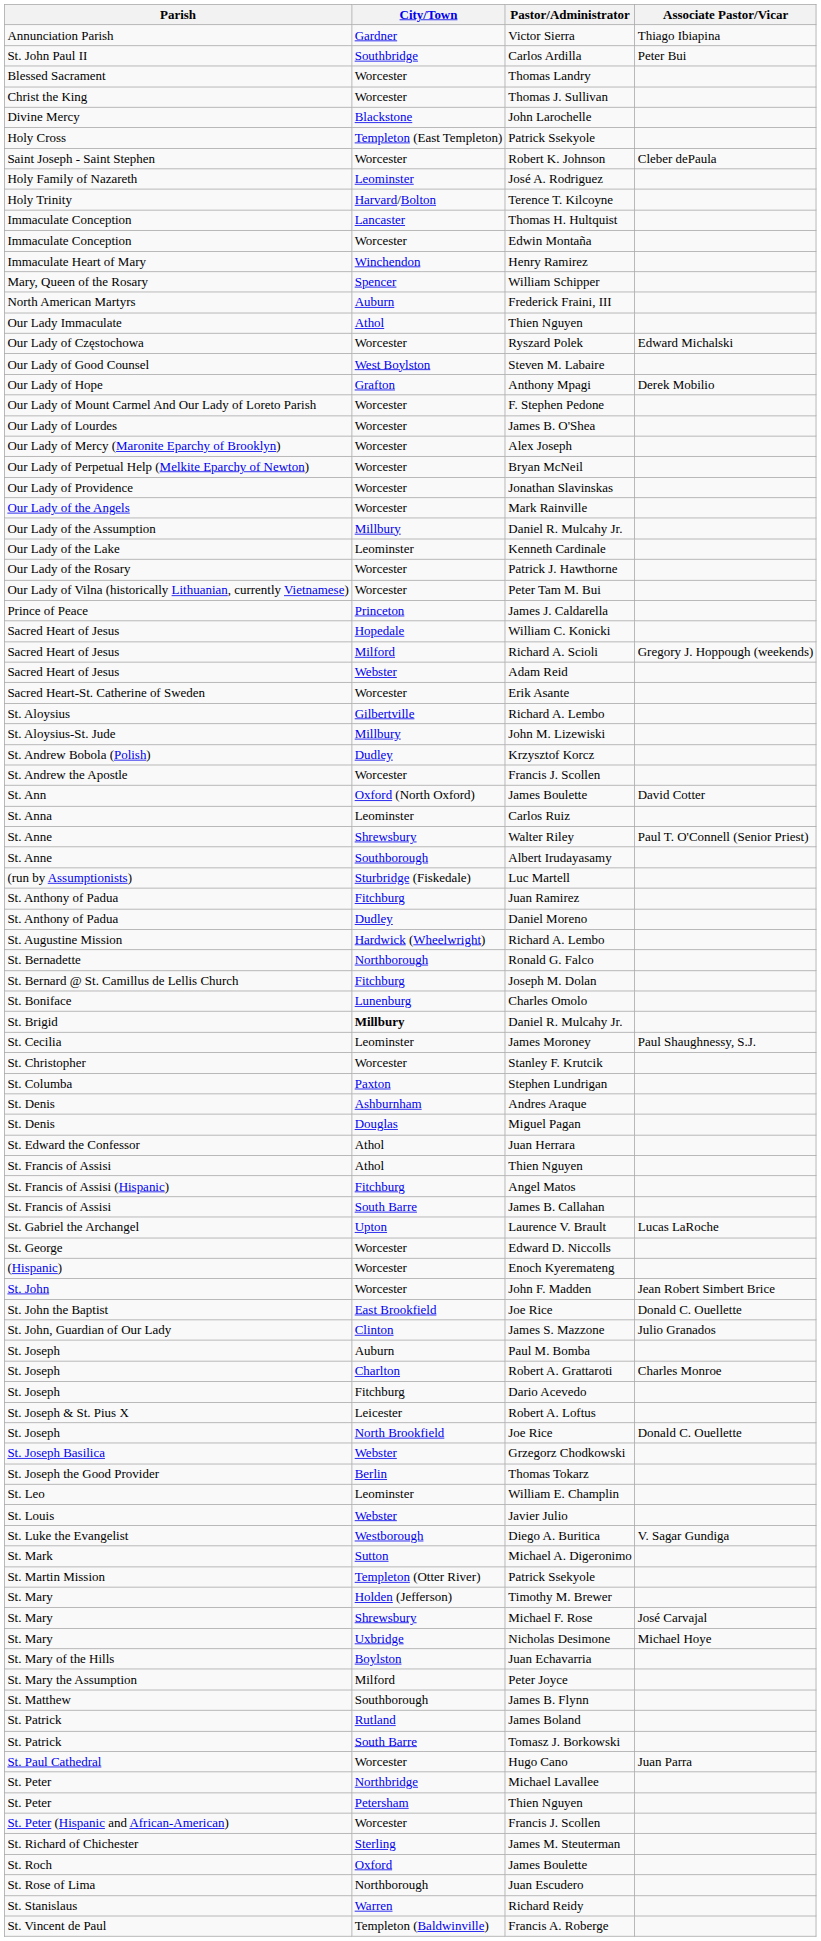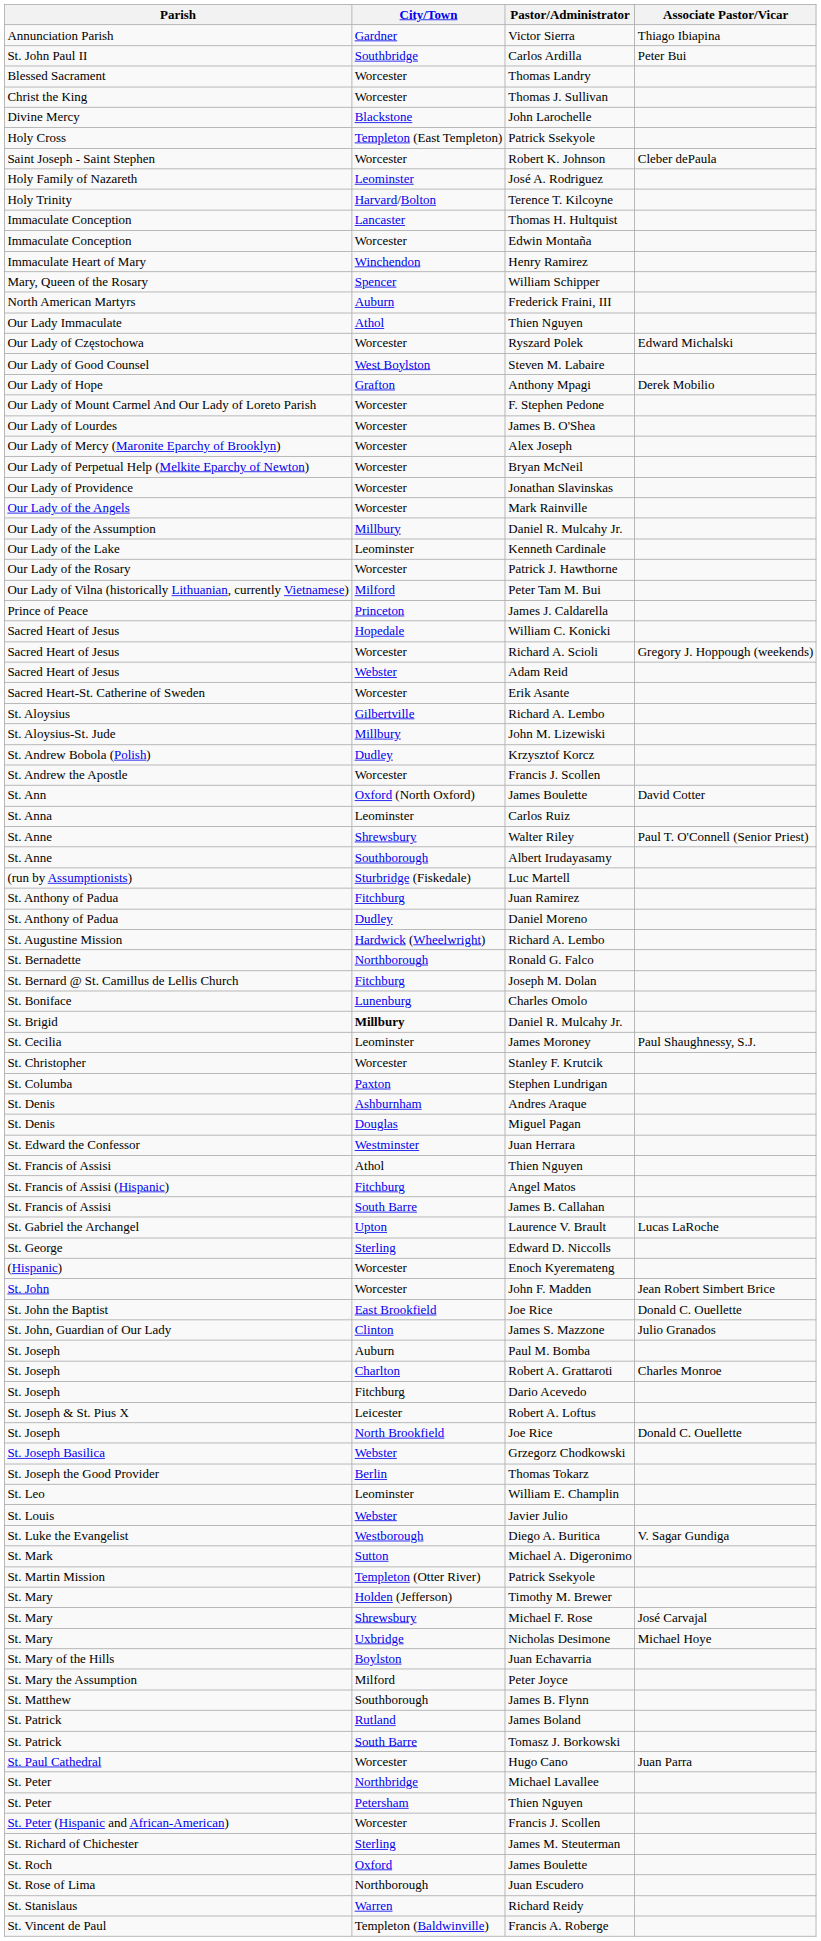Peter Tam M. Bui | City/Town: Worcester -> Milford
Richard A. Scioli | City/Town: Milford -> Worcester
Juan Herrara | City/Town: Athol -> Westminster
Edward D. Niccolls | City/Town: Worcester -> Sterling
